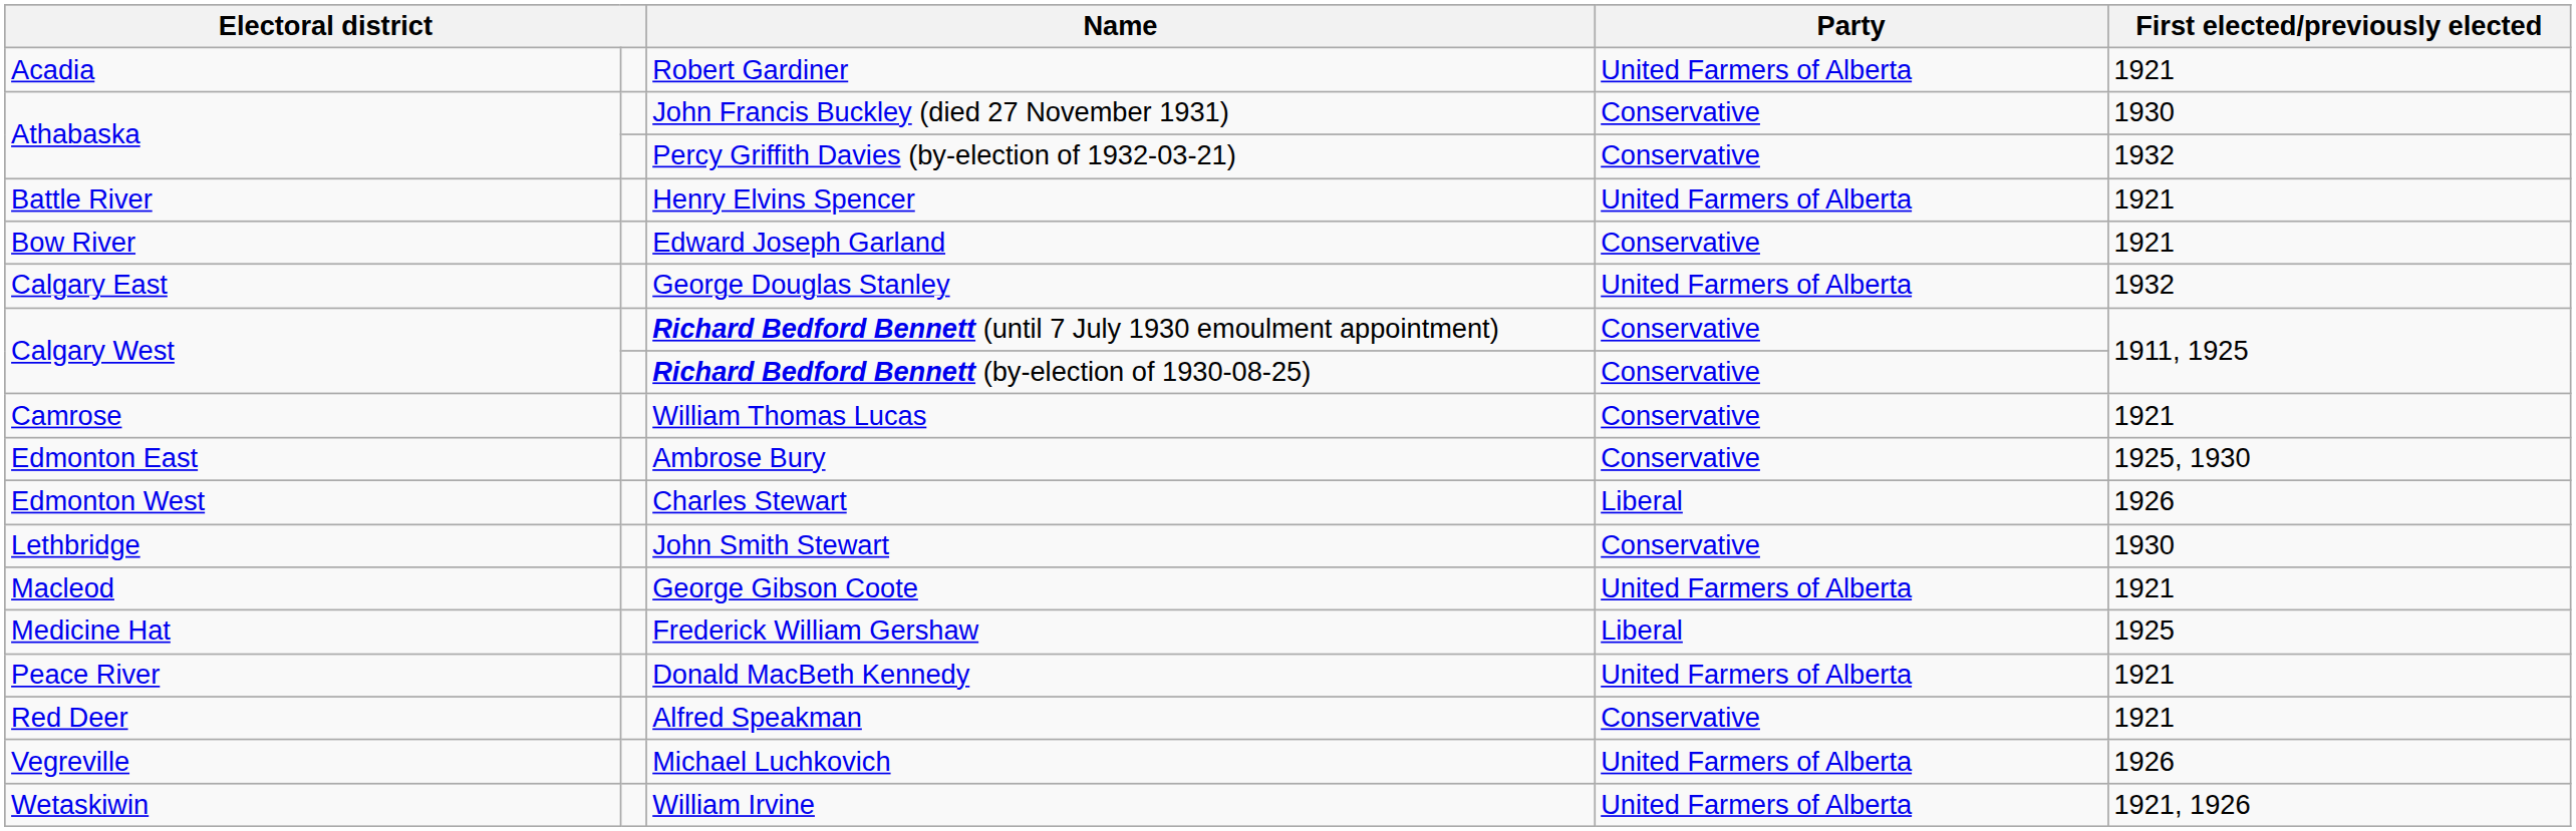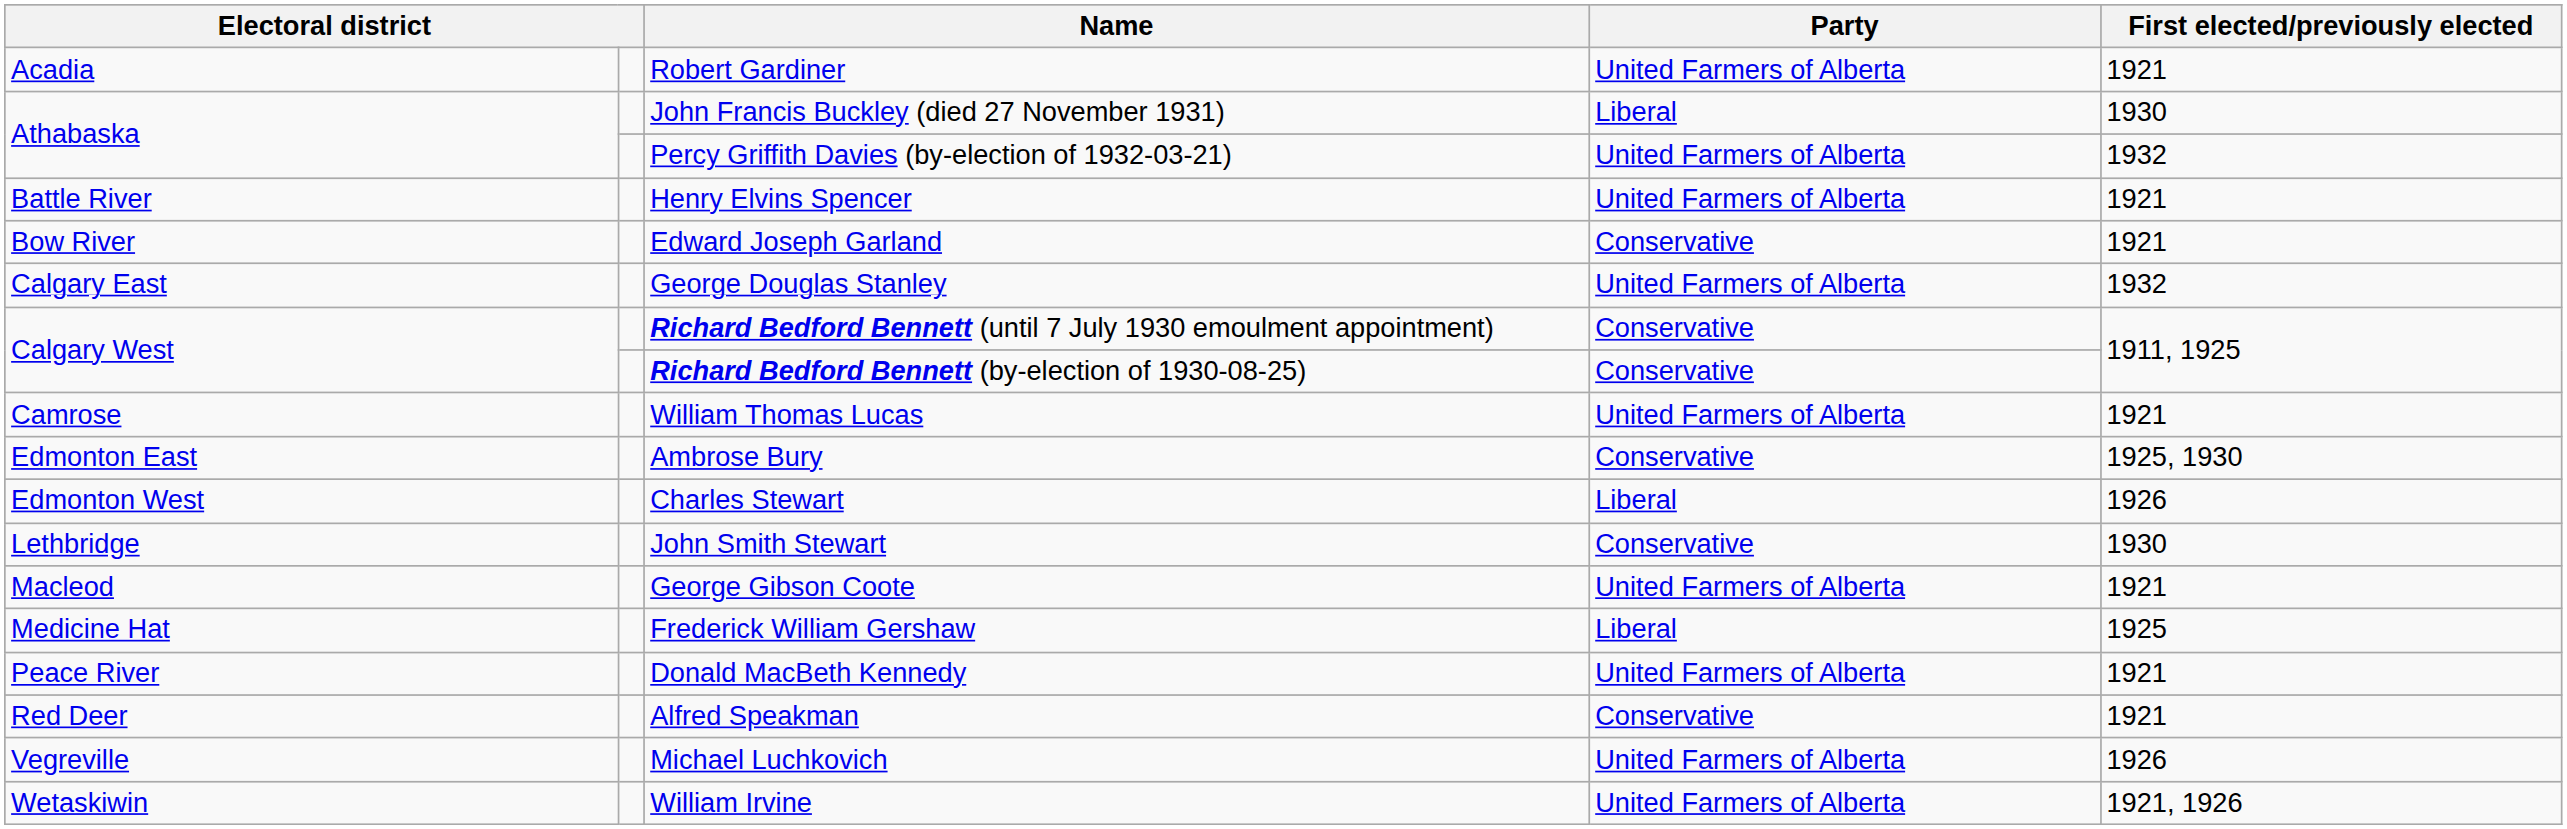John Francis Buckley (died 27 November 1931) | Party: Conservative -> Liberal
Percy Griffith Davies (by-election of 1932-03-21) | Party: Conservative -> United Farmers of Alberta
William Thomas Lucas | Party: Conservative -> United Farmers of Alberta
